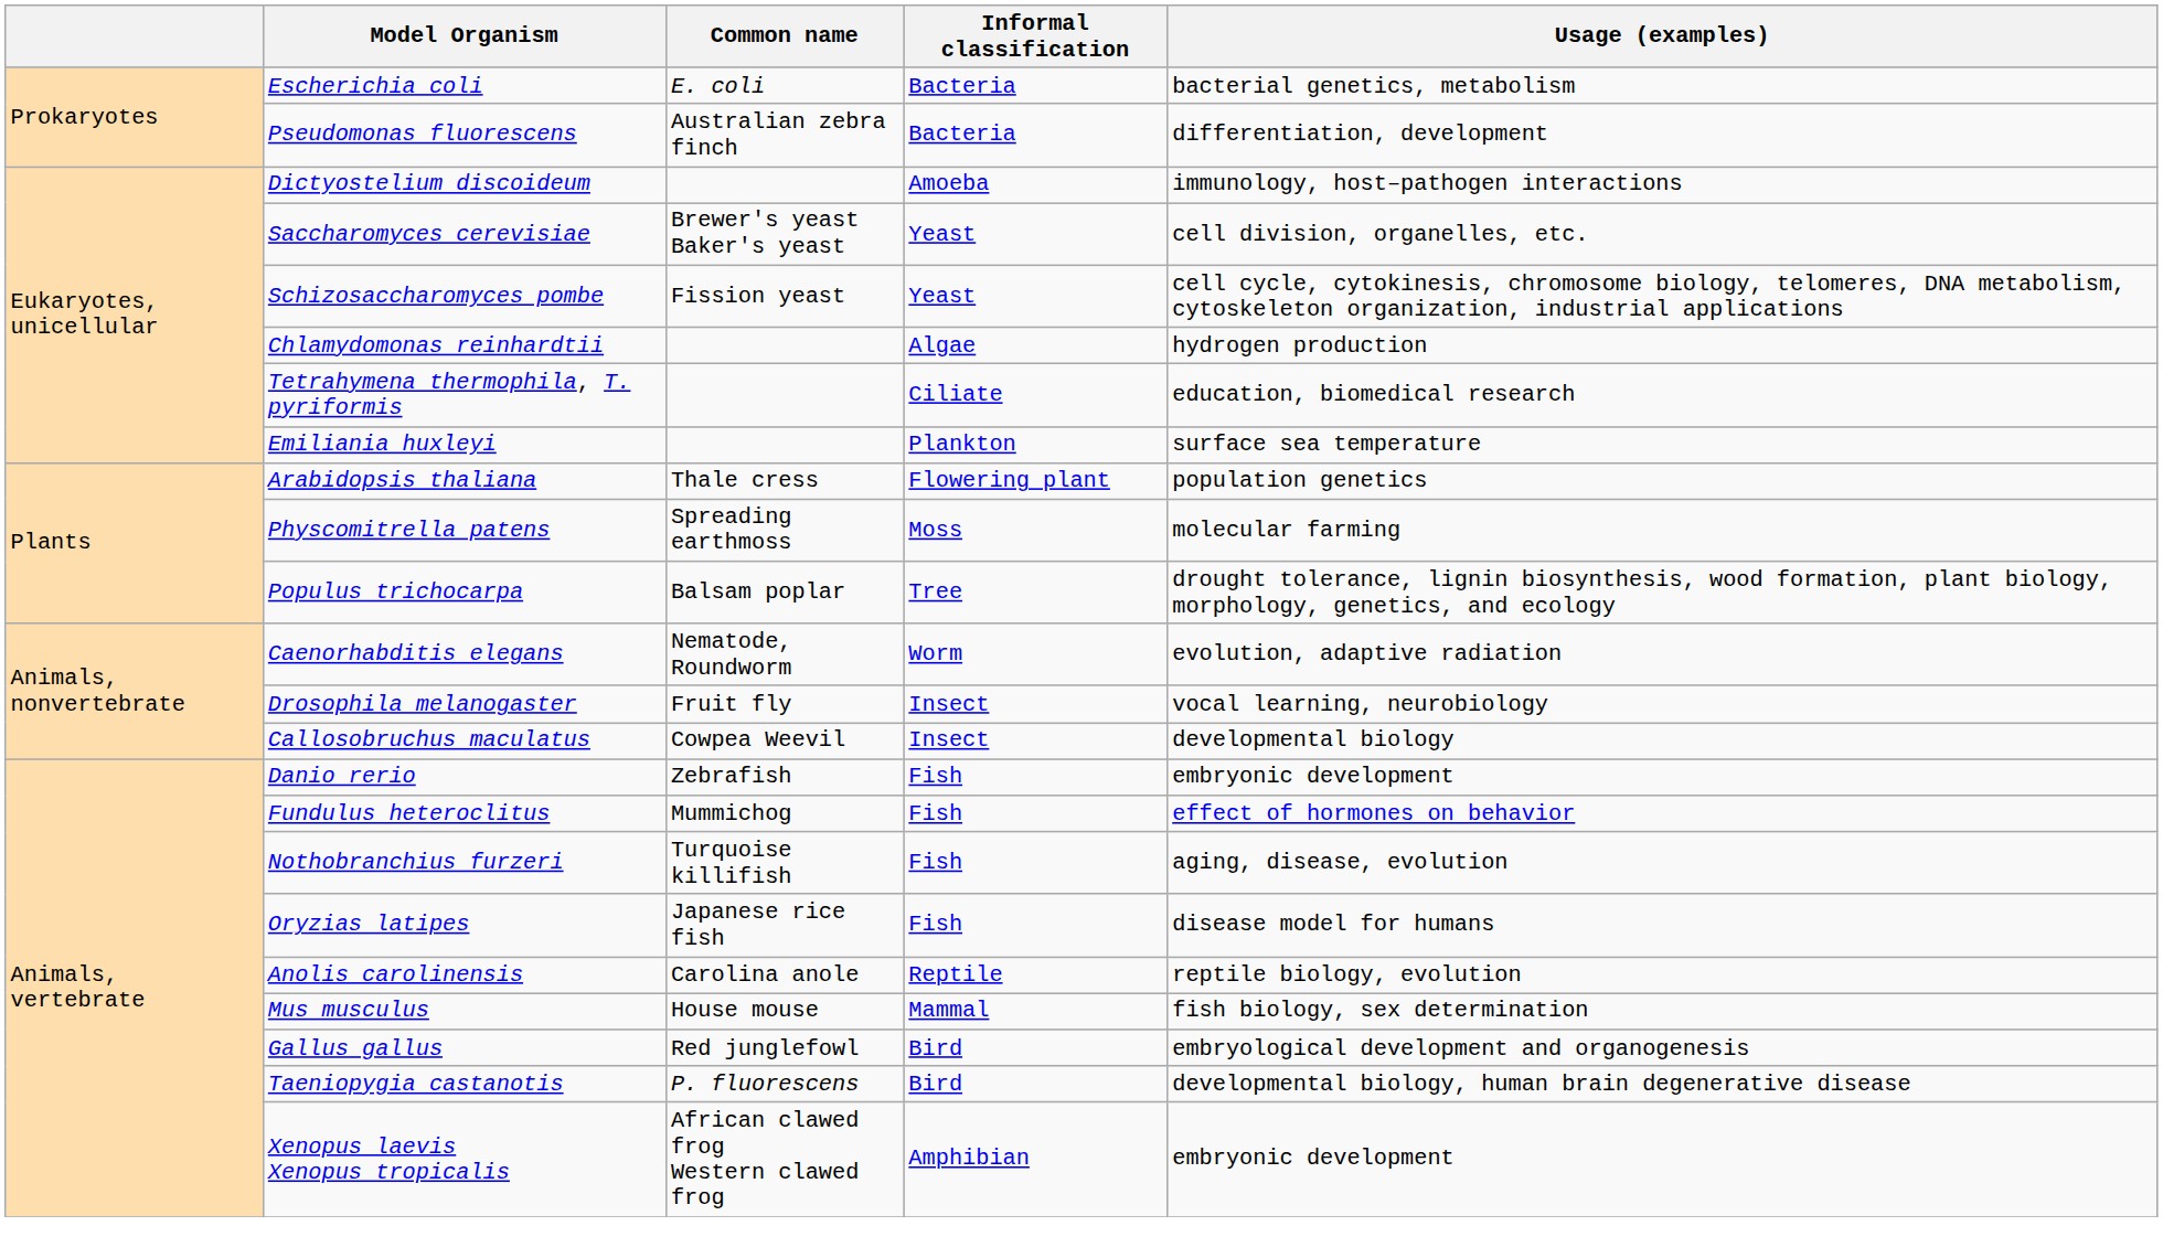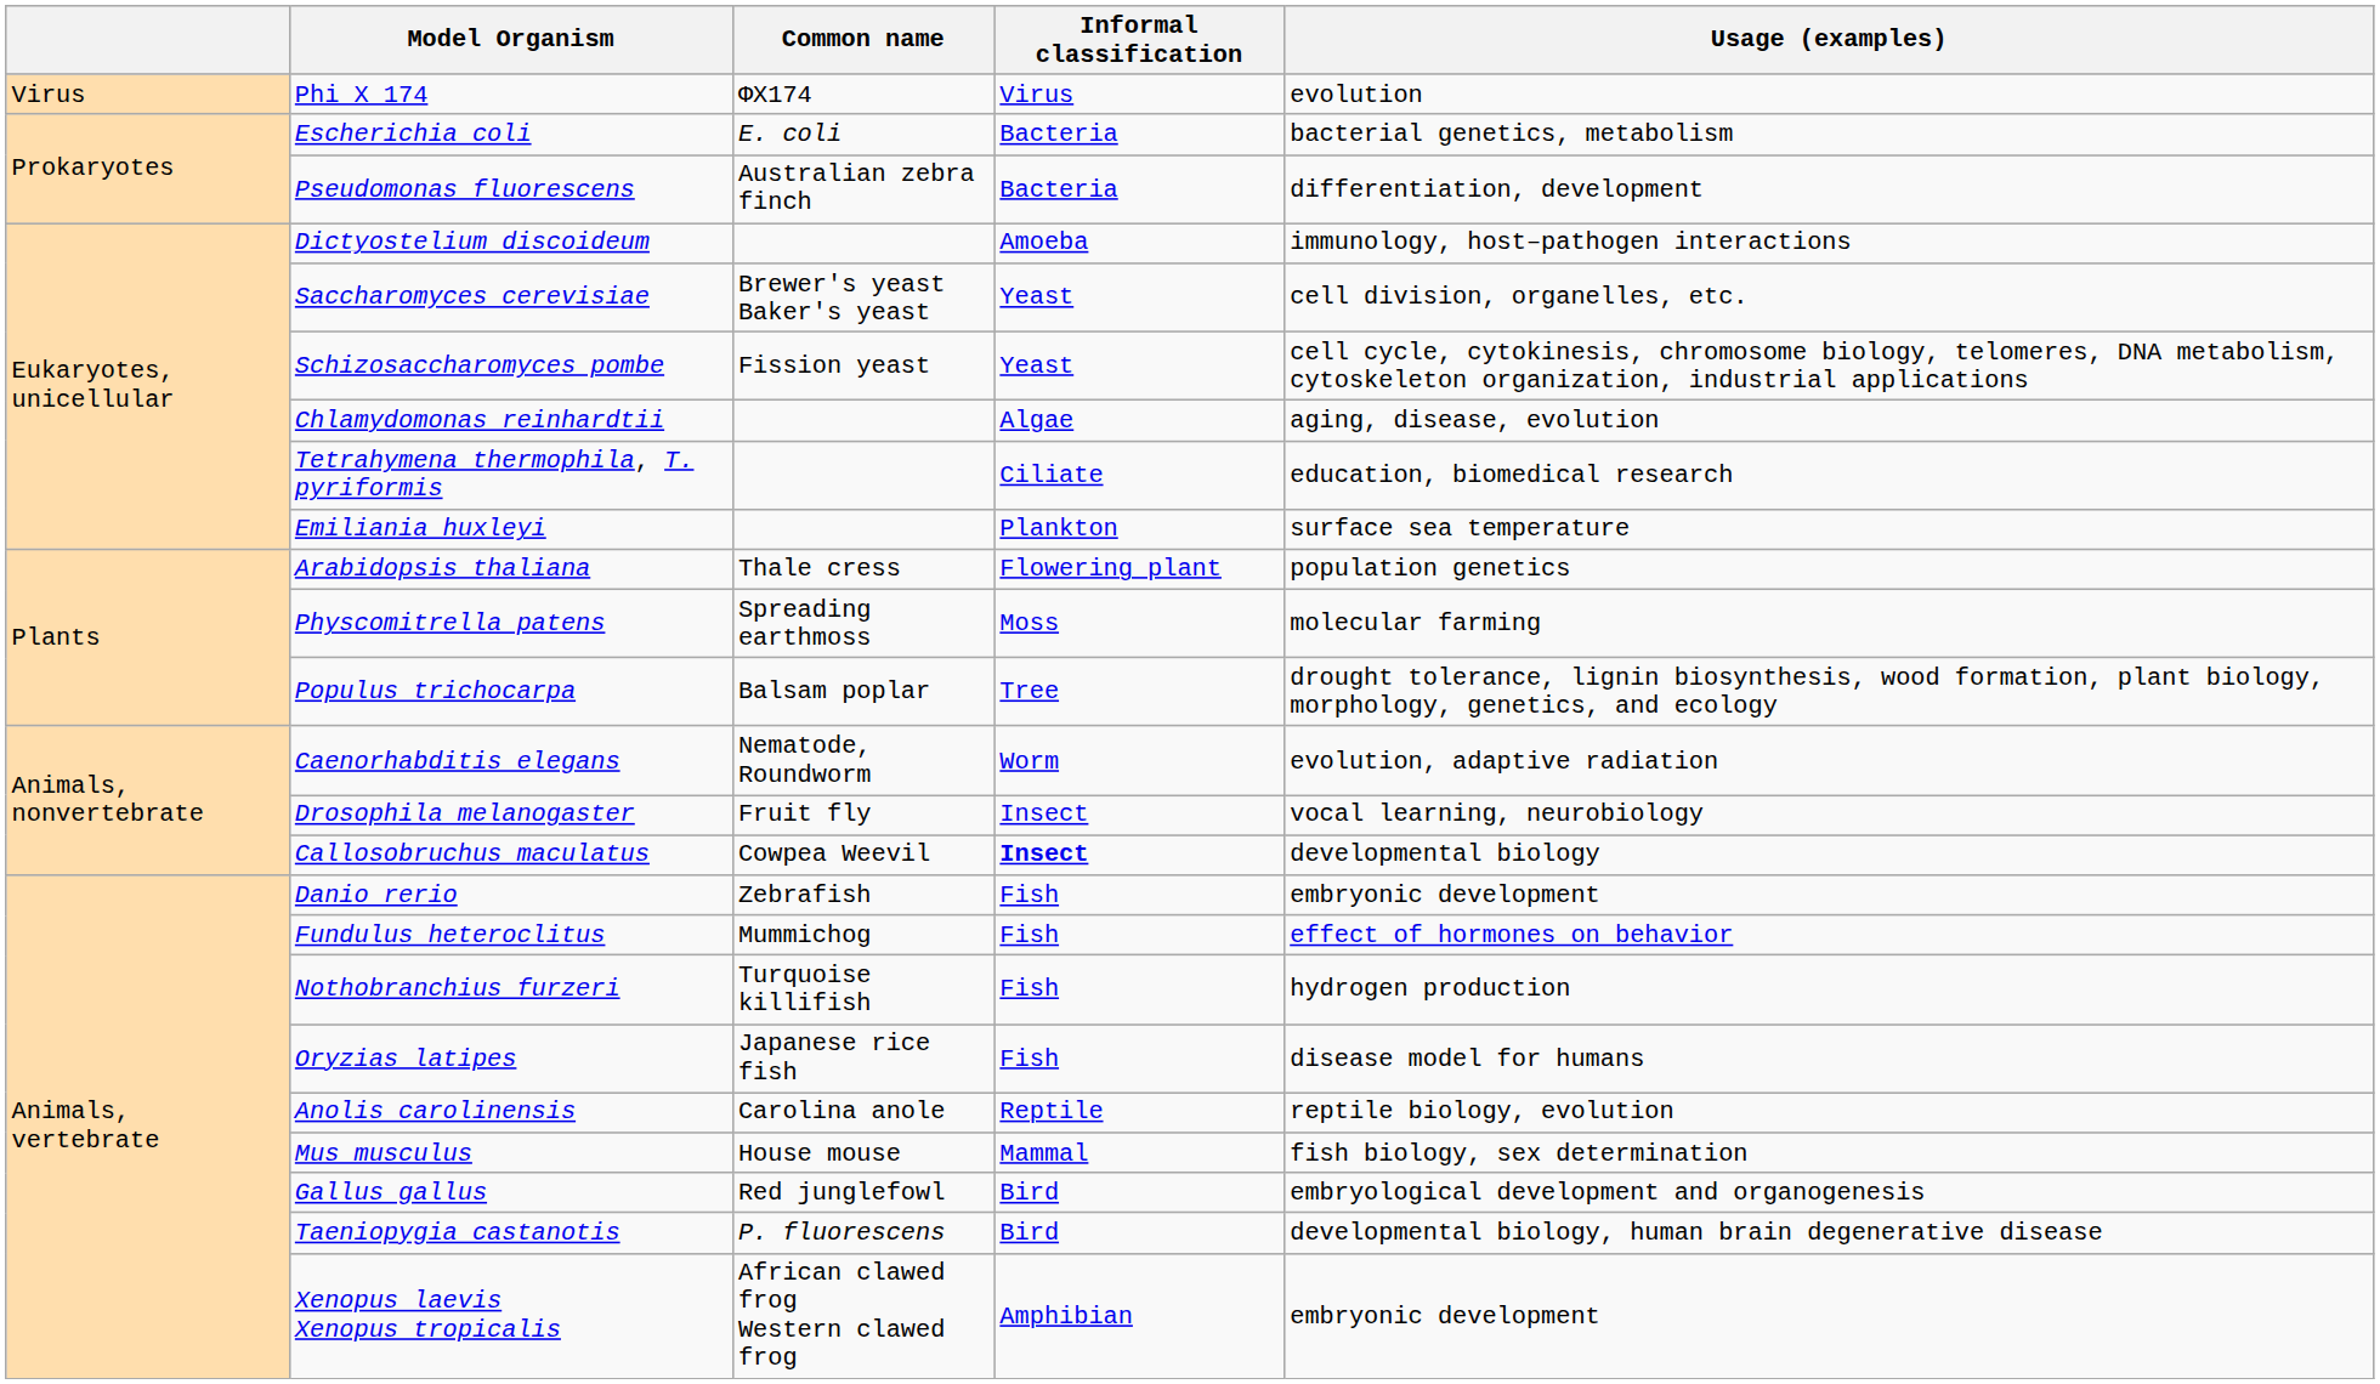+ row: Virus | Phi X 174 | ΦX174 | Virus | evolution
Chlamydomonas reinhardtii | Usage (examples): hydrogen production -> aging, disease, evolution
Callosobruchus maculatus | Informal classification: normal -> bold
Nothobranchius furzeri | Usage (examples): aging, disease, evolution -> hydrogen production
